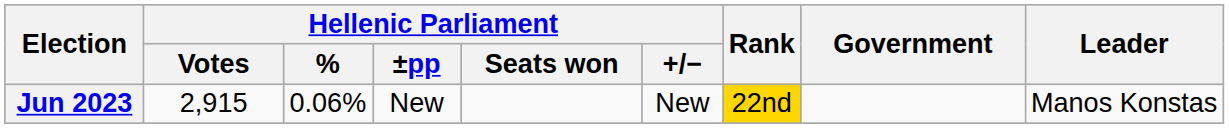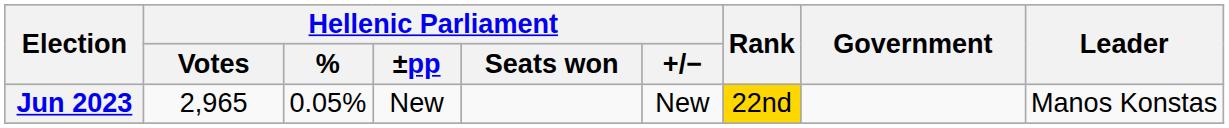Jun 2023 | Hellenic Parliament / Votes: 2,915 -> 2,965
Jun 2023 | Hellenic Parliament / %: 0.06% -> 0.05%
